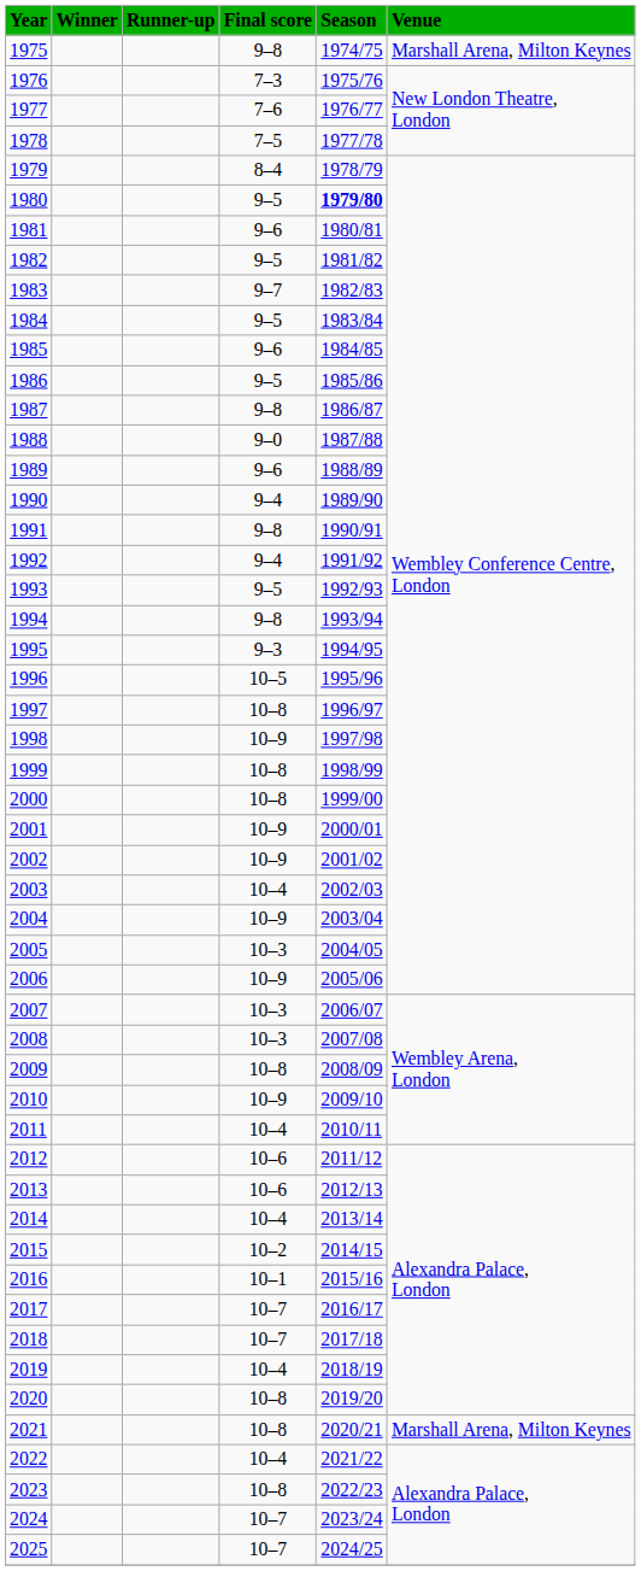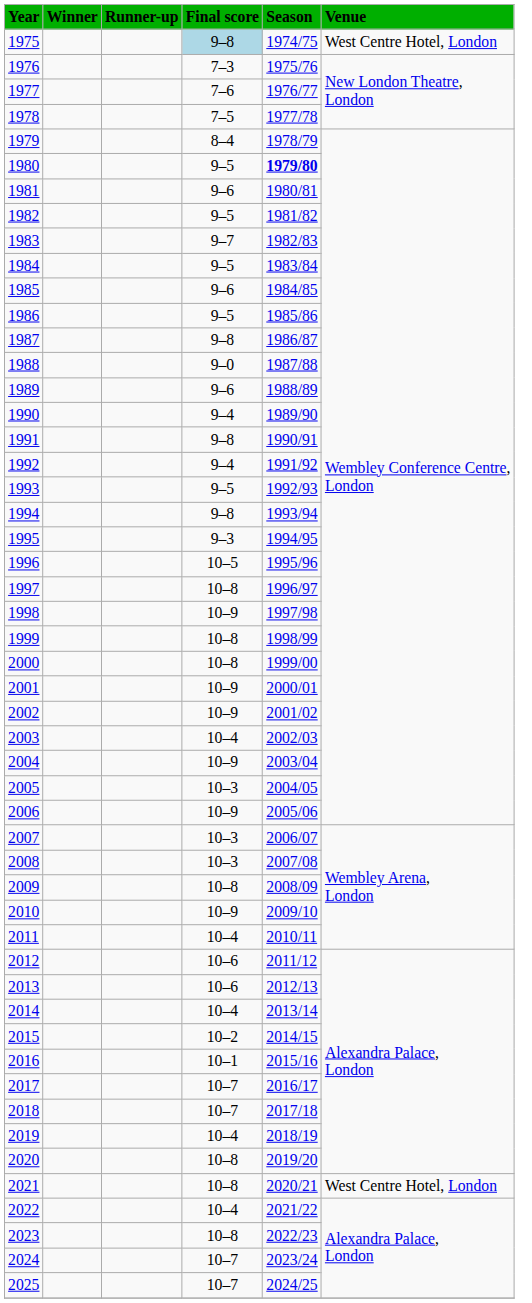1975 | Final score: no background -> lightblue background
1975 | Venue: Marshall Arena, Milton Keynes -> West Centre Hotel, London
2021 | Venue: Marshall Arena, Milton Keynes -> West Centre Hotel, London
